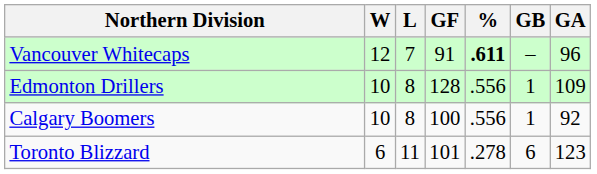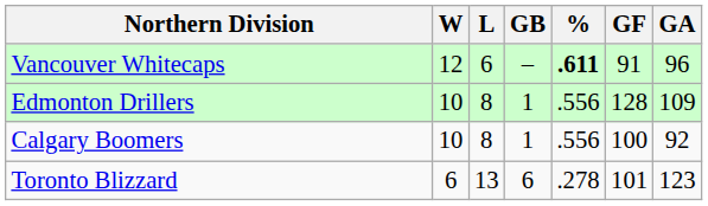columns swapped: GB <-> GF
Vancouver Whitecaps | L: 7 -> 6
Toronto Blizzard | L: 11 -> 13
